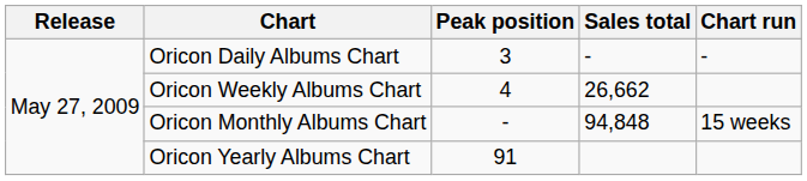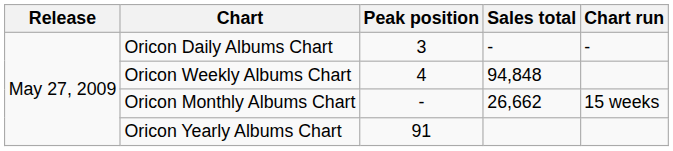Oricon Weekly Albums Chart | Sales total: 26,662 -> 94,848
Oricon Monthly Albums Chart | Sales total: 94,848 -> 26,662
